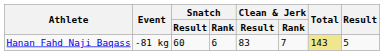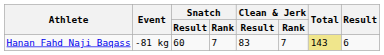Hanan Fahd Naji Baqass | Snatch / Rank: 6 -> 7
Hanan Fahd Naji Baqass | Result: 5 -> 6
